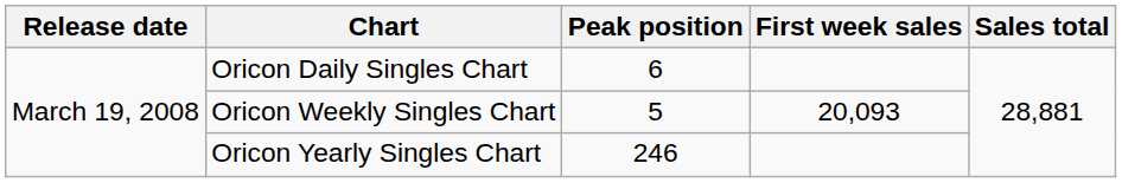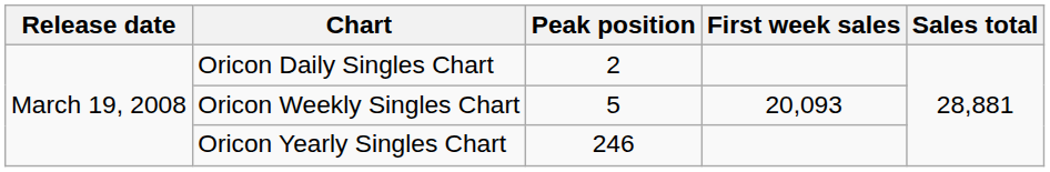Oricon Daily Singles Chart | Peak position: 6 -> 2
